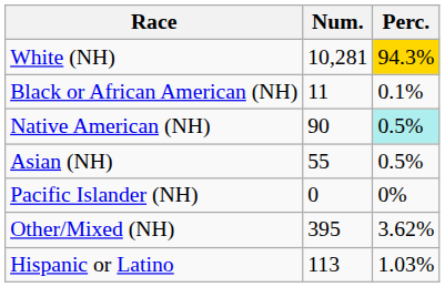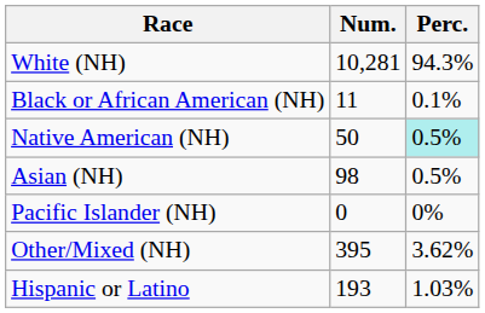White (NH) | Perc.: gold background -> no background
Native American (NH) | Num.: 90 -> 50
Asian (NH) | Num.: 55 -> 98
Hispanic or Latino | Num.: 113 -> 193
